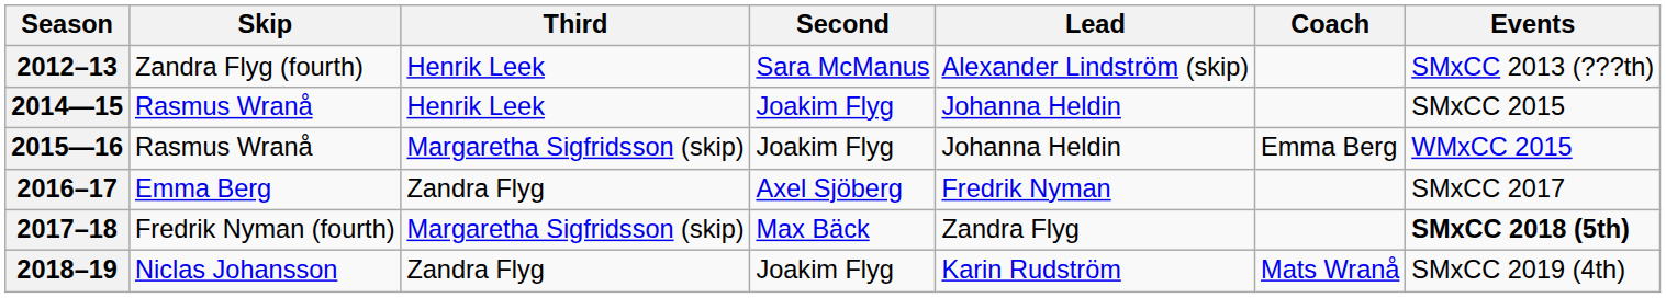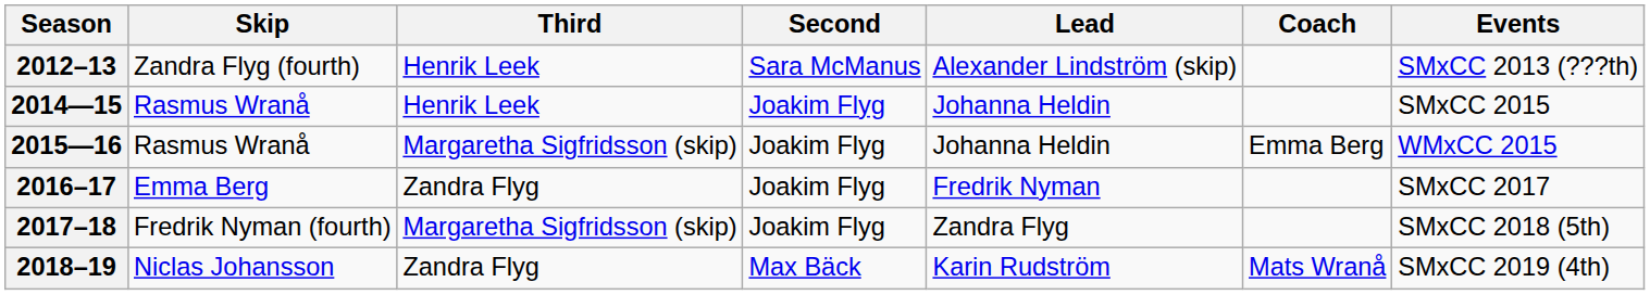2016–17 | Second: Axel Sjöberg -> Joakim Flyg
2017–18 | Second: Max Bäck -> Joakim Flyg
2017–18 | Events: bold -> normal
2018–19 | Second: Joakim Flyg -> Max Bäck
